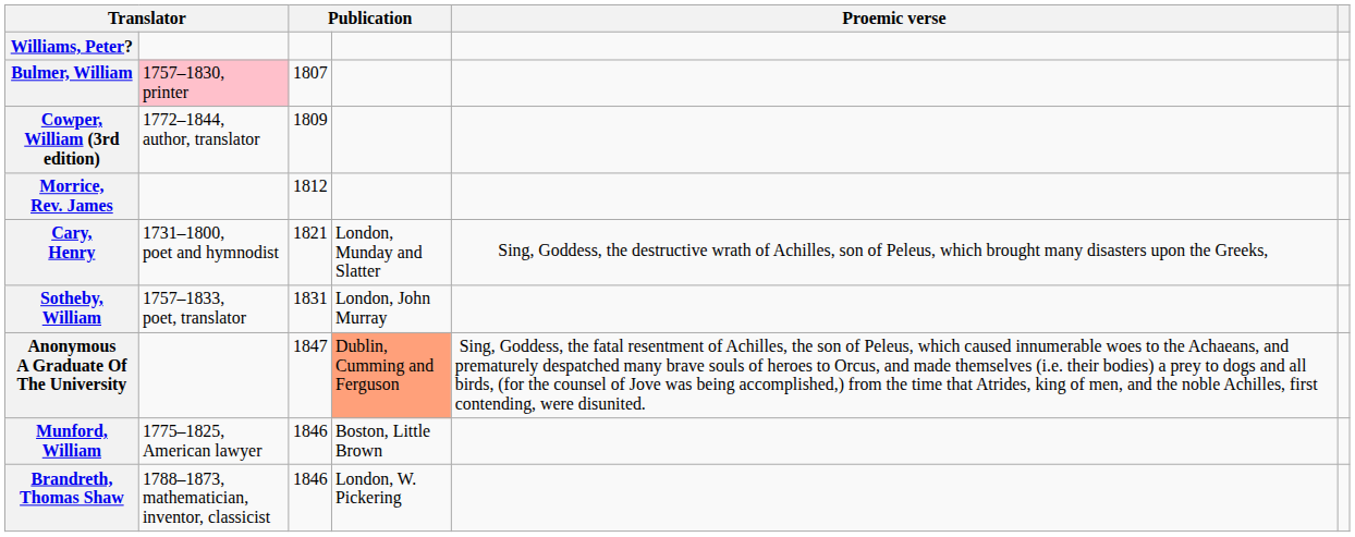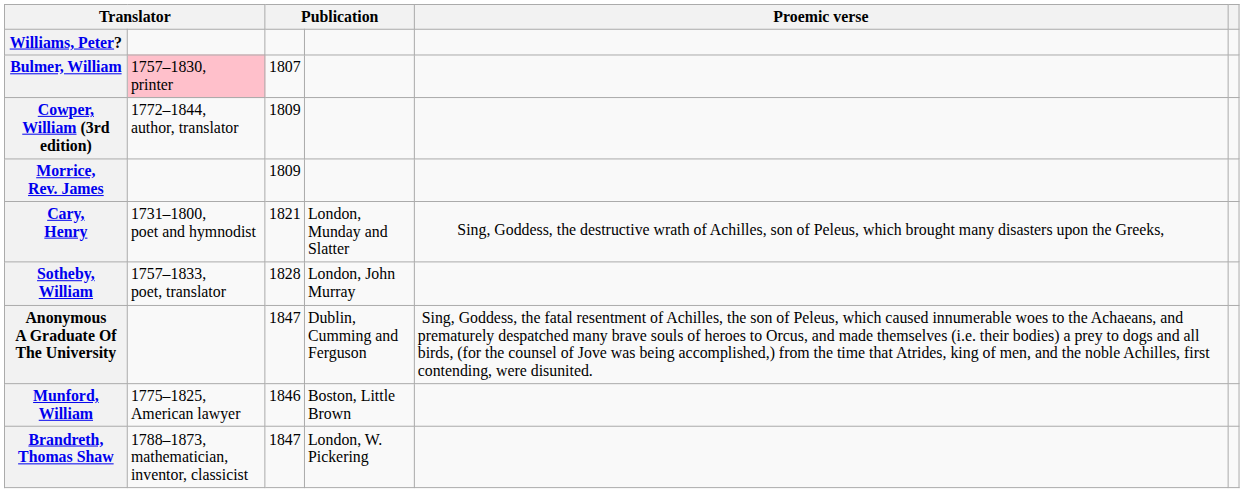Morrice, Rev. James | column 3: 1812 -> 1809
Sotheby, William | column 3: 1831 -> 1828
Anonymous A Graduate Of The University | column 4: lightsalmon background -> no background
Brandreth, Thomas Shaw | column 3: 1846 -> 1847
